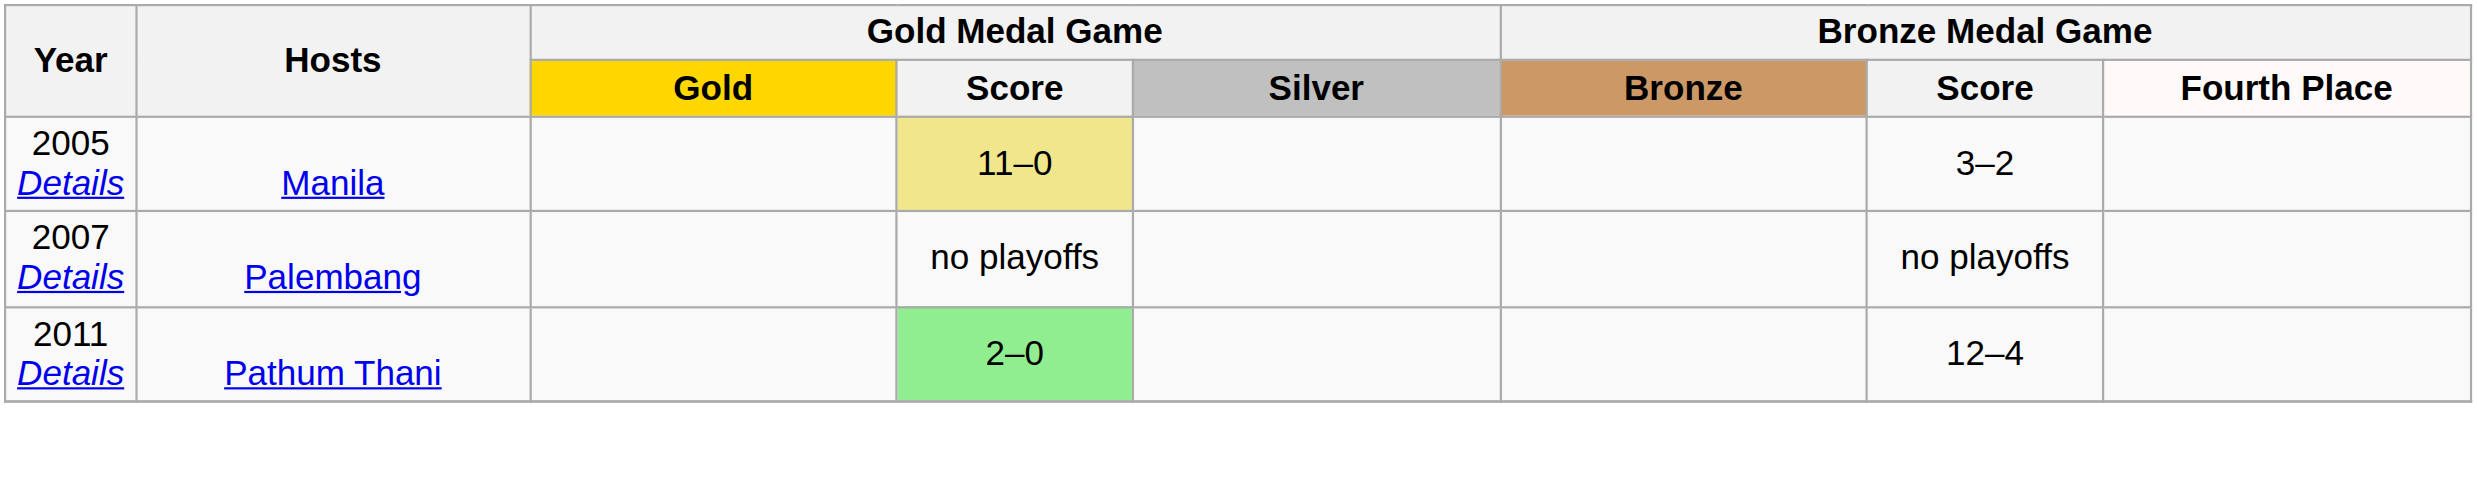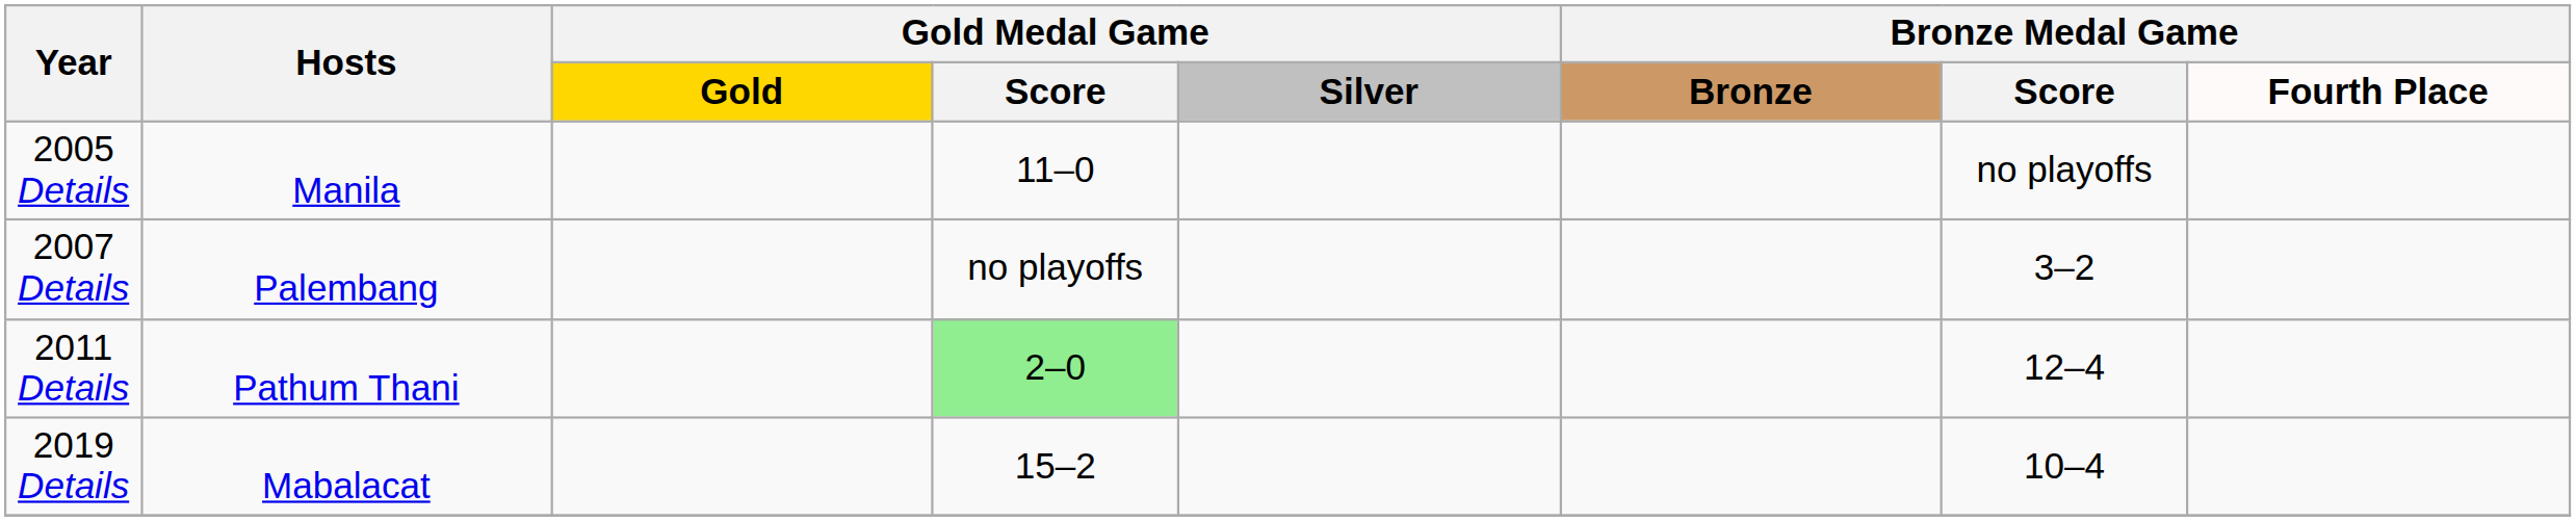2005 Details | Gold Medal Game / Score: khaki background -> no background
2005 Details | Bronze Medal Game / Score: 3–2 -> no playoffs
2007 Details | Bronze Medal Game / Score: no playoffs -> 3–2
+ row: 2019 Details | Mabalacat | 15–2 | 10–4
